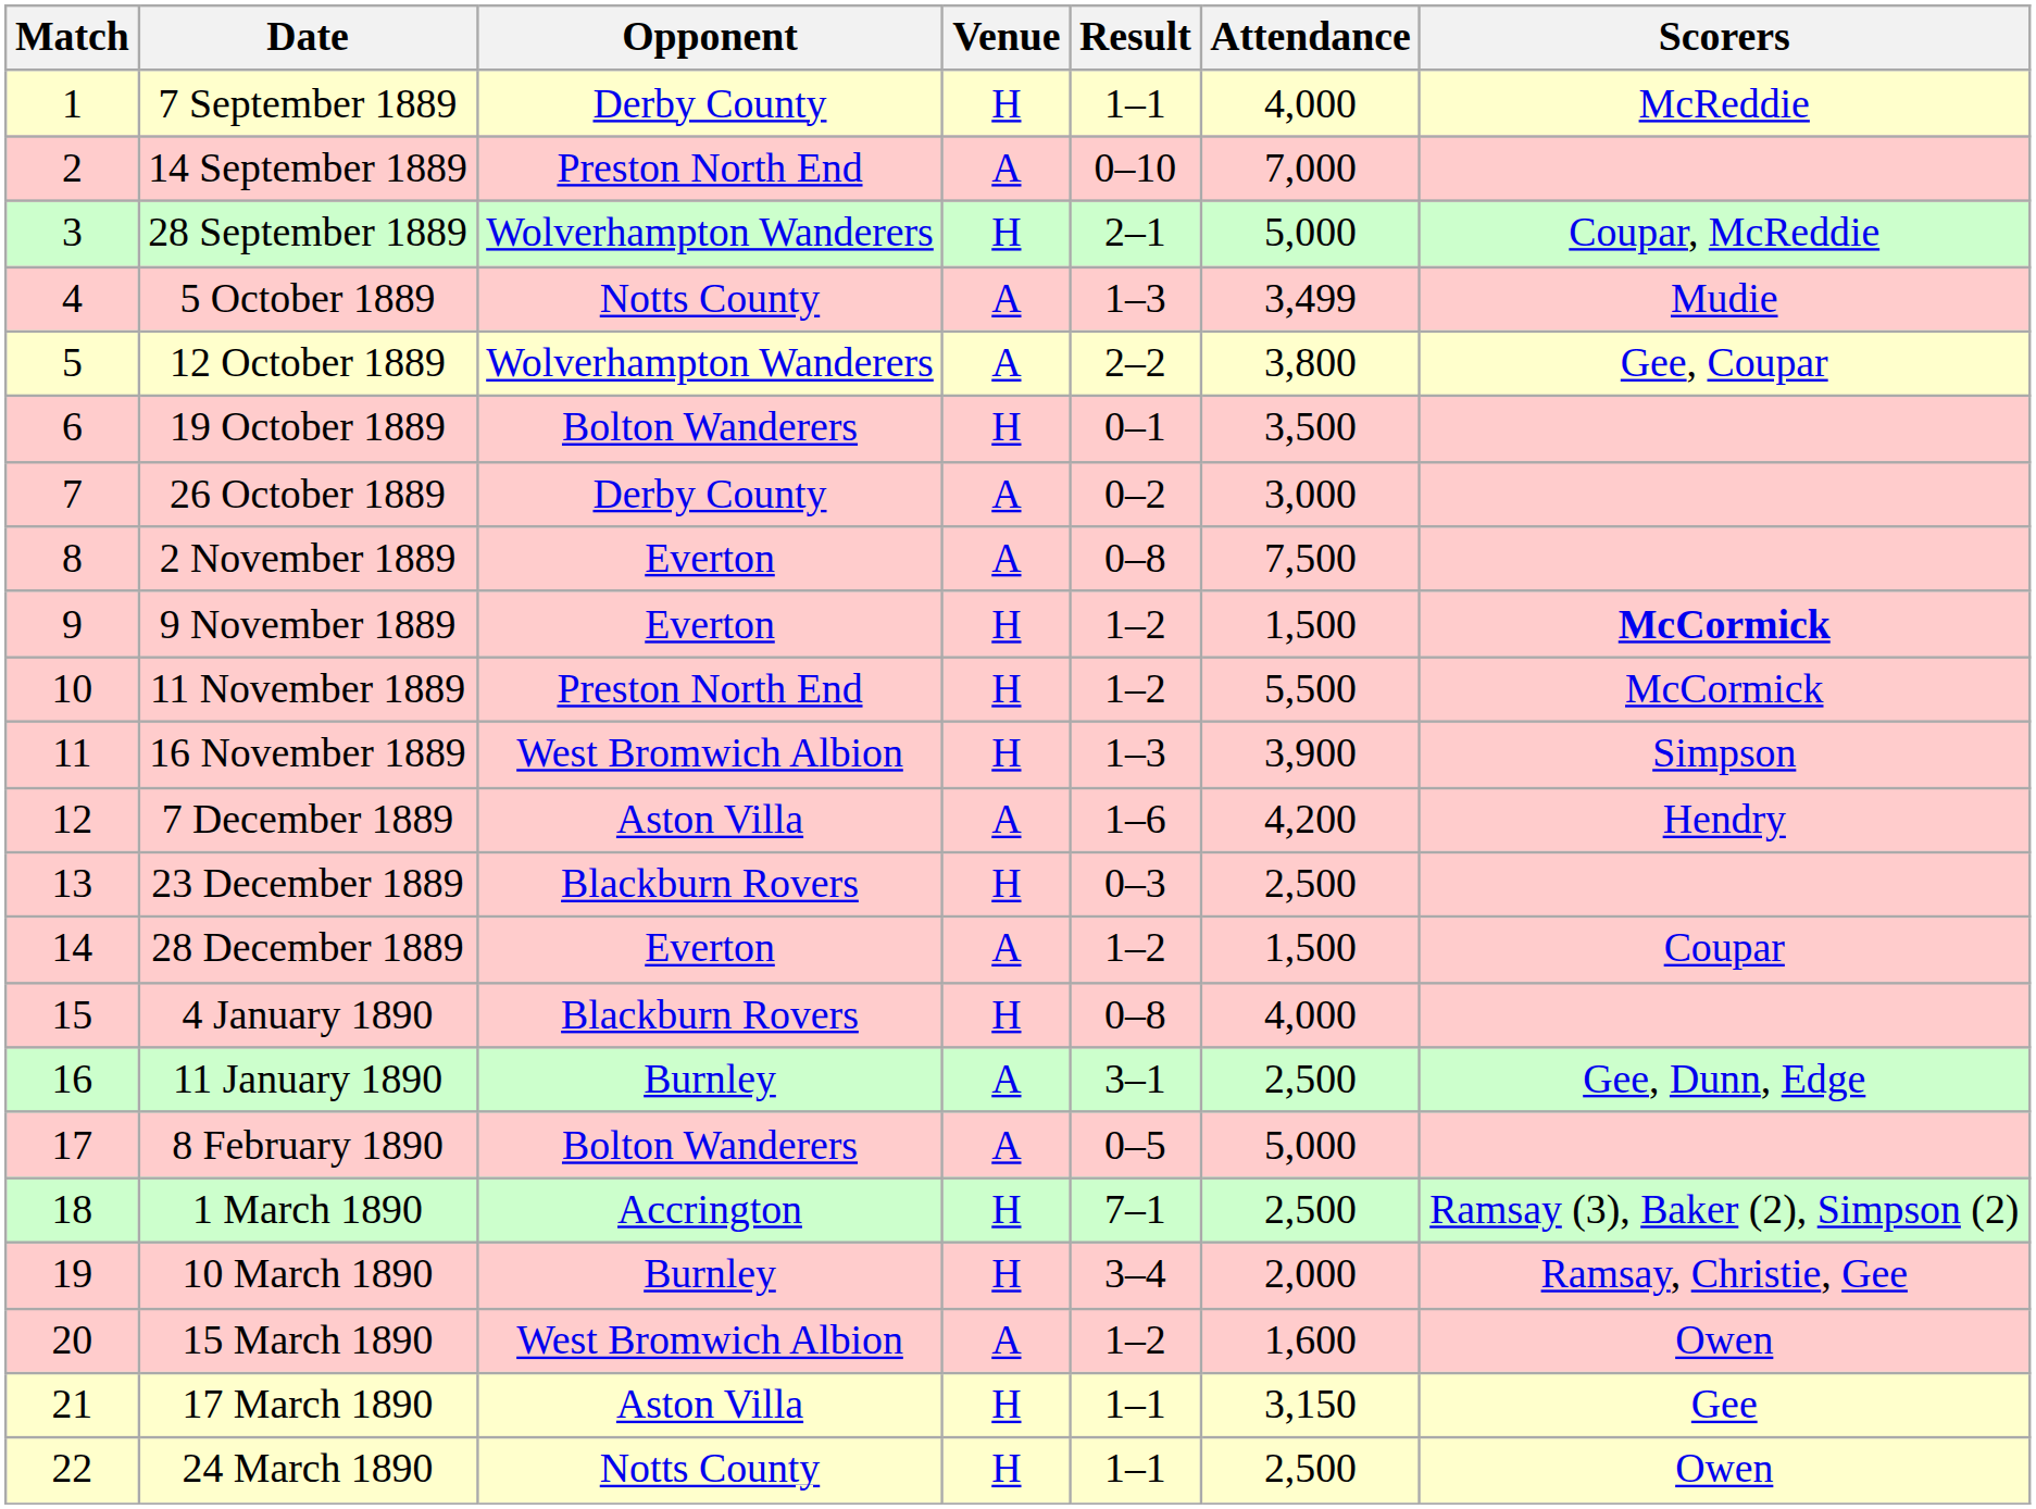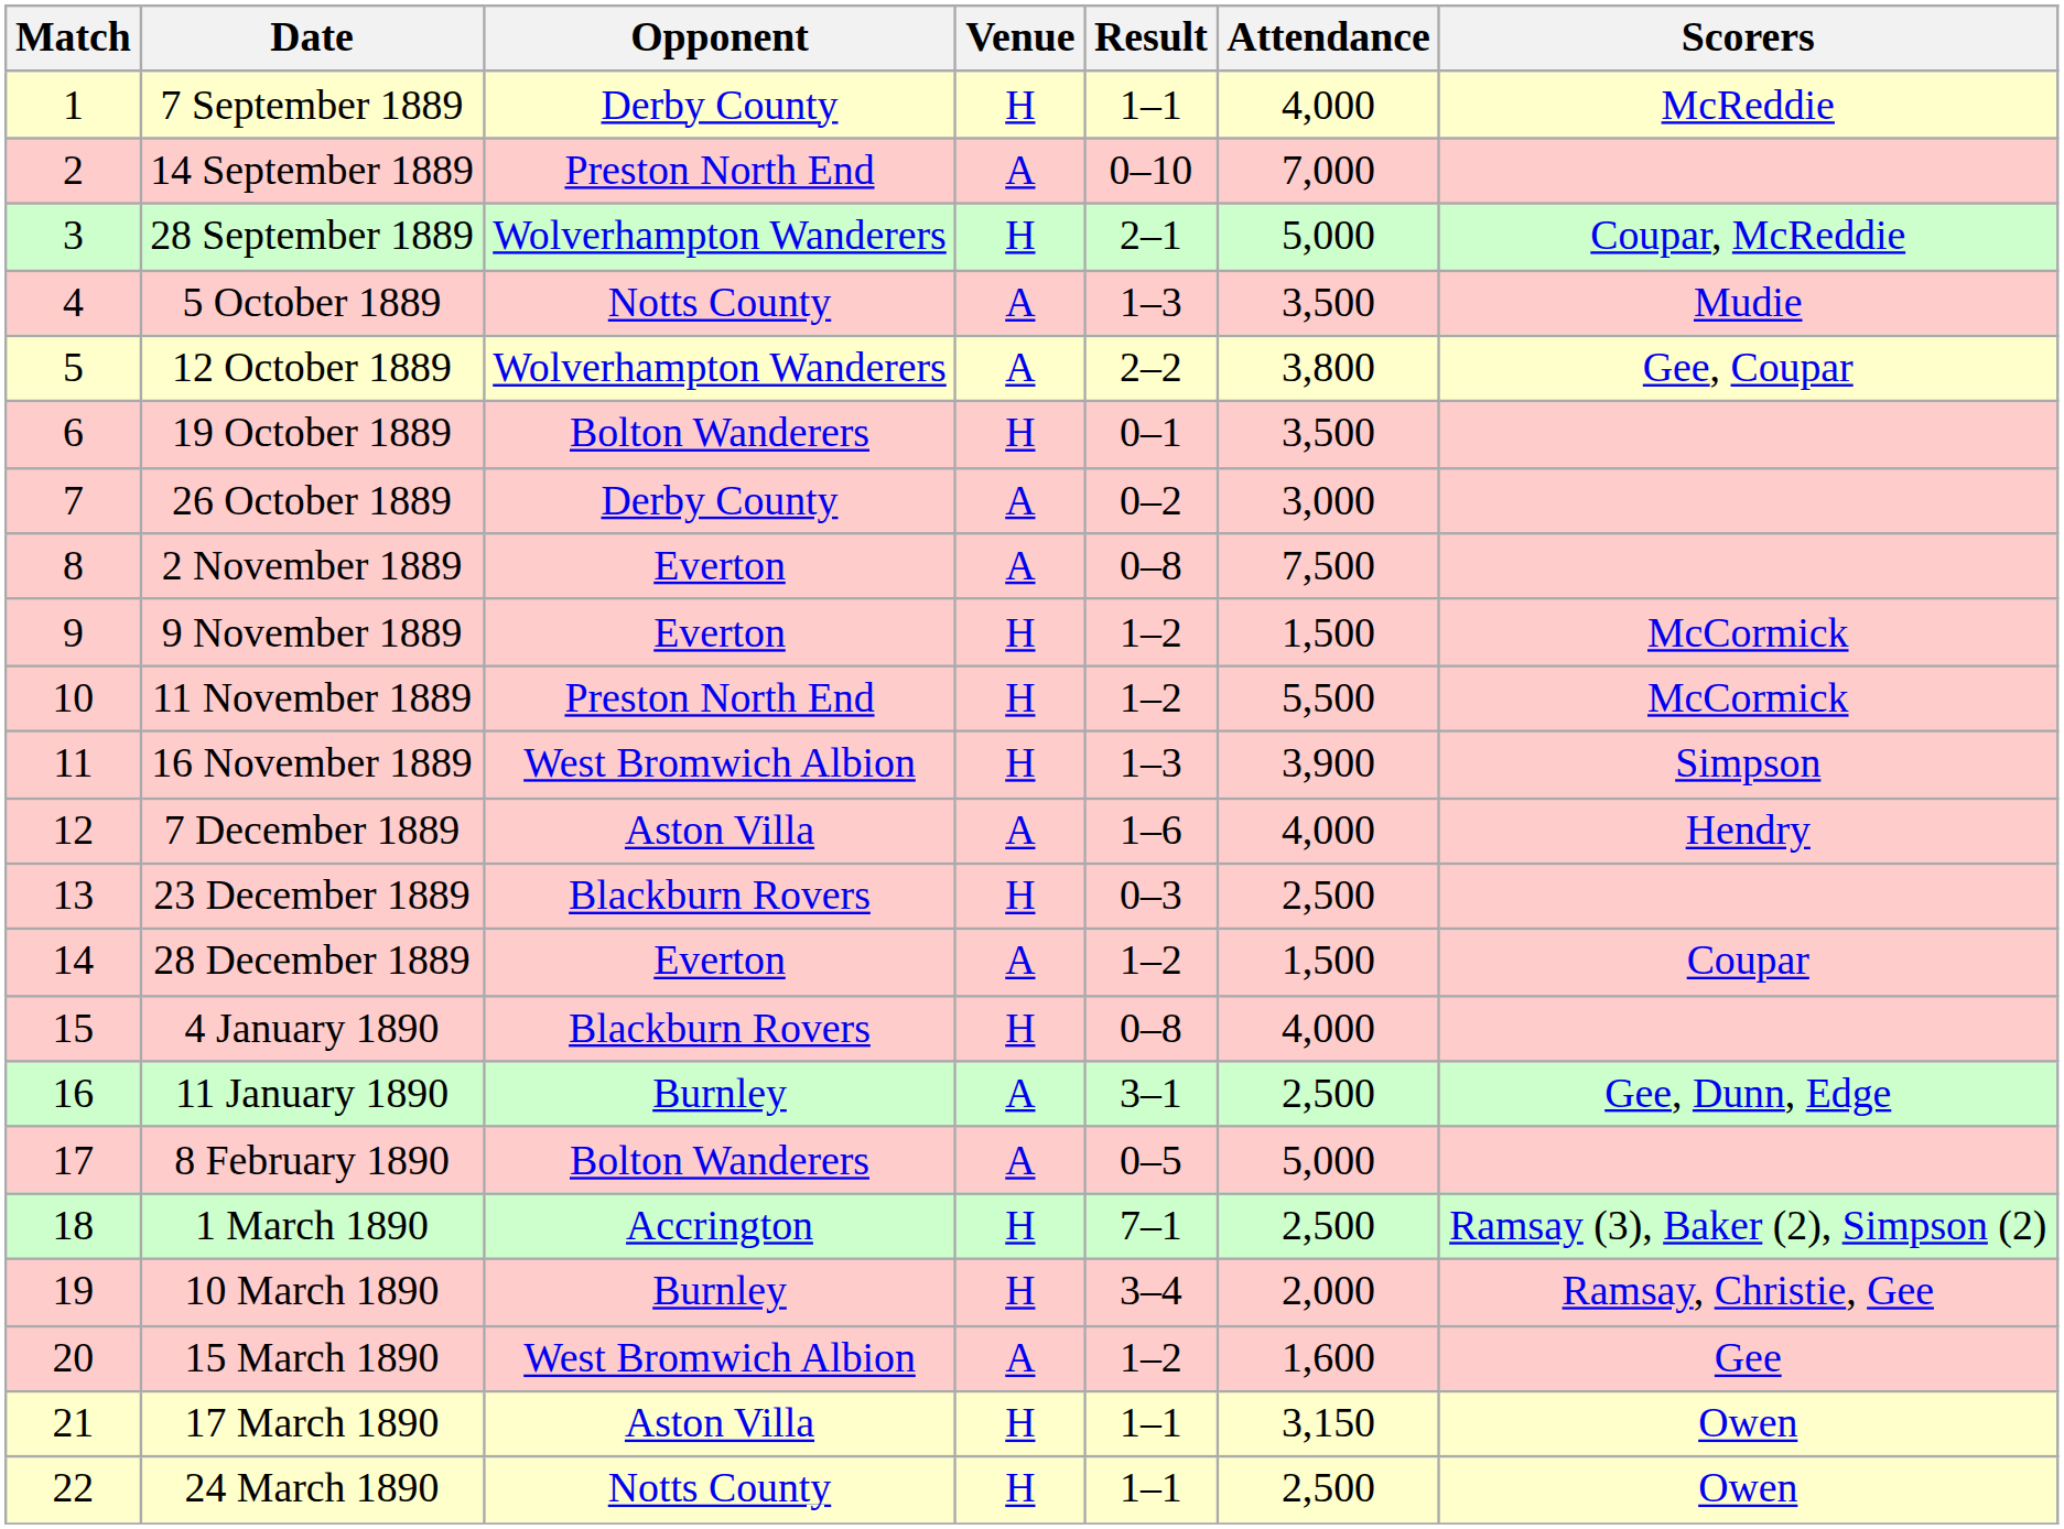5 October 1889 | Attendance: 3,499 -> 3,500
9 November 1889 | Scorers: bold -> normal
7 December 1889 | Attendance: 4,200 -> 4,000
15 March 1890 | Scorers: Owen -> Gee
17 March 1890 | Scorers: Gee -> Owen
